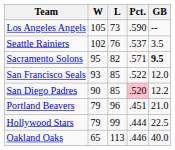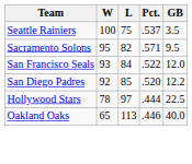- row: Los Angeles Angels | 105 | 73 | .590 | --
Seattle Rainiers | W: 102 -> 100
Seattle Rainiers | L: 76 -> 75
Sacramento Solons | GB: bold -> normal
San Francisco Seals | L: 85 -> 84
San Diego Padres | W: 90 -> 92
San Diego Padres | Pct.: pink background -> no background
- row: Portland Beavers | 79 | 96 | .451 | 21.0
Hollywood Stars | W: 79 -> 78
Hollywood Stars | L: 99 -> 97
